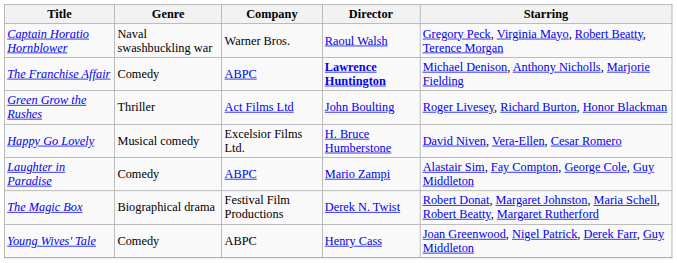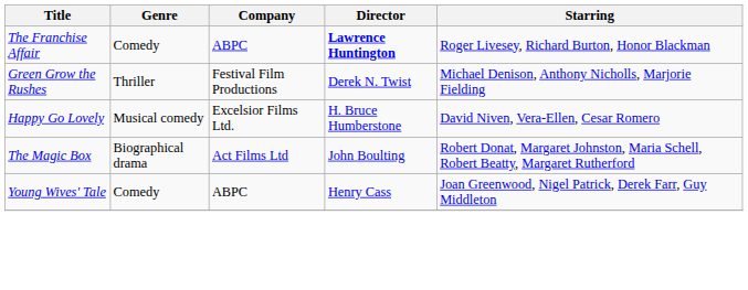- row: Captain Horatio Hornblower | Naval swashbuckling war | Warner Bros. | Raoul Walsh | Gregory Peck, Virginia Mayo, Robert Beatty, Terence Morgan
The Franchise Affair | Starring: Michael Denison, Anthony Nicholls, Marjorie Fielding -> Roger Livesey, Richard Burton, Honor Blackman
Green Grow the Rushes | Company: Act Films Ltd -> Festival Film Productions
Green Grow the Rushes | Director: John Boulting -> Derek N. Twist
Green Grow the Rushes | Starring: Roger Livesey, Richard Burton, Honor Blackman -> Michael Denison, Anthony Nicholls, Marjorie Fielding
- row: Laughter in Paradise | Comedy | ABPC | Mario Zampi | Alastair Sim, Fay Compton, George Cole, Guy Middleton
The Magic Box | Company: Festival Film Productions -> Act Films Ltd
The Magic Box | Director: Derek N. Twist -> John Boulting
